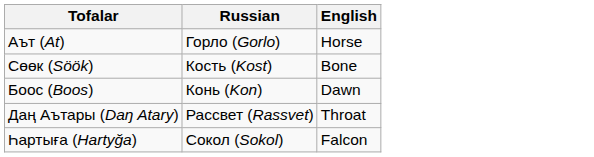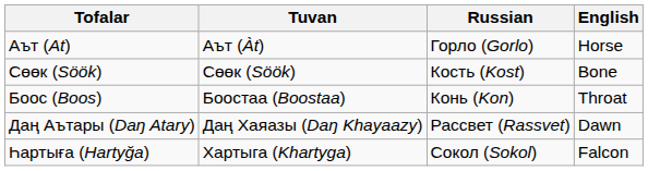+ column: Tuvan | Aът (Àt) | Cөөк (Söök) | Боостаа (Boostaa) | Даң Хаяазы (Daŋ Khayaazy) | Xартыга (Khartyga)
Боос (Boos) | English: Dawn -> Throat
Даң Аътары (Daŋ Atary) | English: Throat -> Dawn
